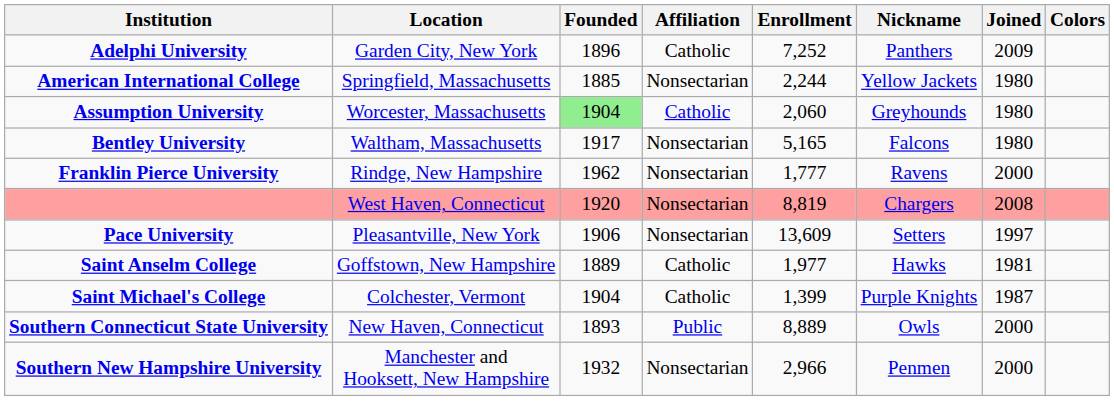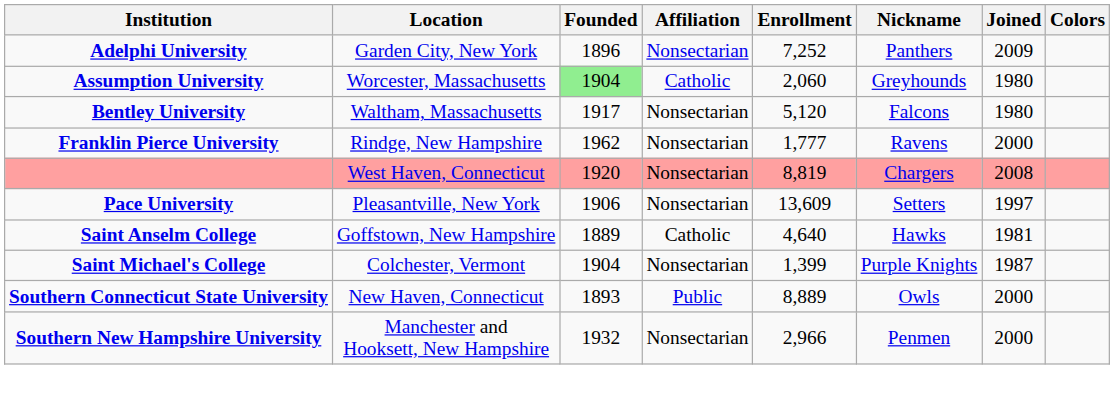Adelphi University | Affiliation: Catholic -> Nonsectarian
- row: American International College | Springfield, Massachusetts | 1885 | Nonsectarian | 2,244 | Yellow Jackets | 1980
Bentley University | Enrollment: 5,165 -> 5,120
Saint Anselm College | Enrollment: 1,977 -> 4,640
Saint Michael's College | Affiliation: Catholic -> Nonsectarian
